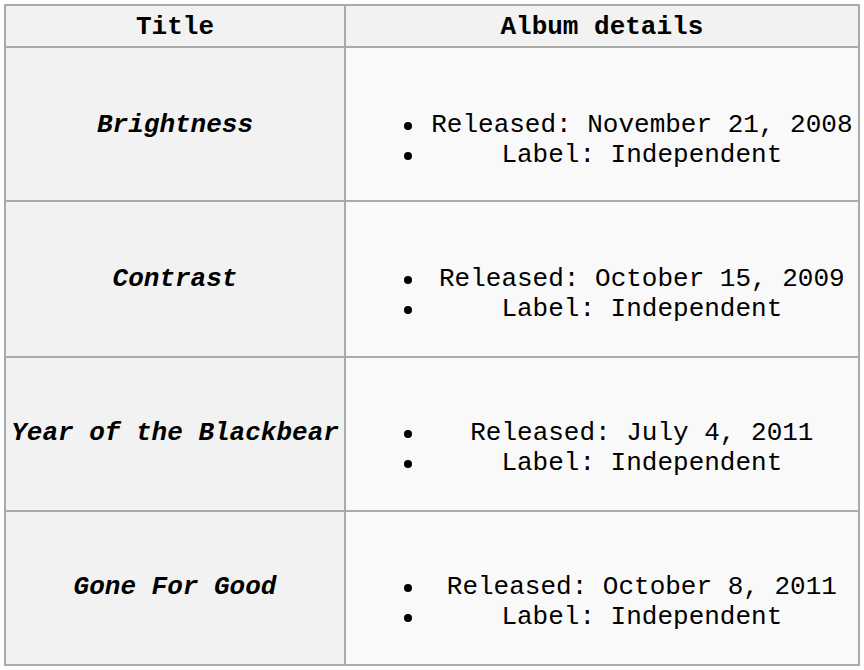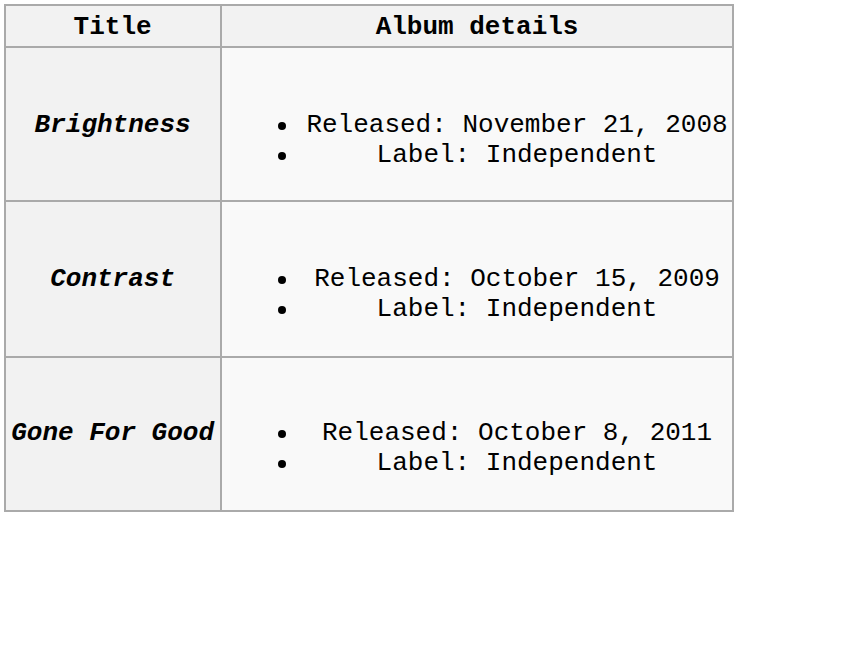- row: Year of the Blackbear | Released: July 4, 2011 Label: Independent
